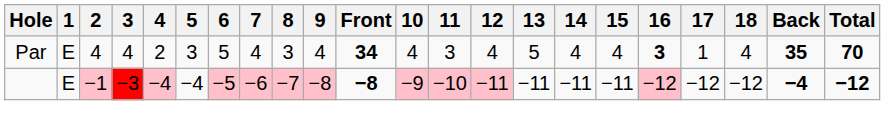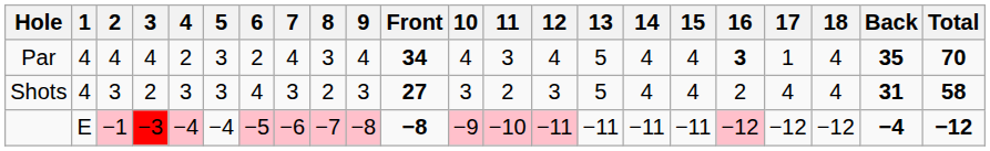Par | 1: E -> 4
Par | 6: 5 -> 2
+ row: Shots | 4 | 3 | 2 | 3 | 3 | 4 | 3 | 2 | 3 | 27 | 3 | 2 | 3 | 5 | 4 | 4 | 2 | 4 | 4 | 31 | 58
